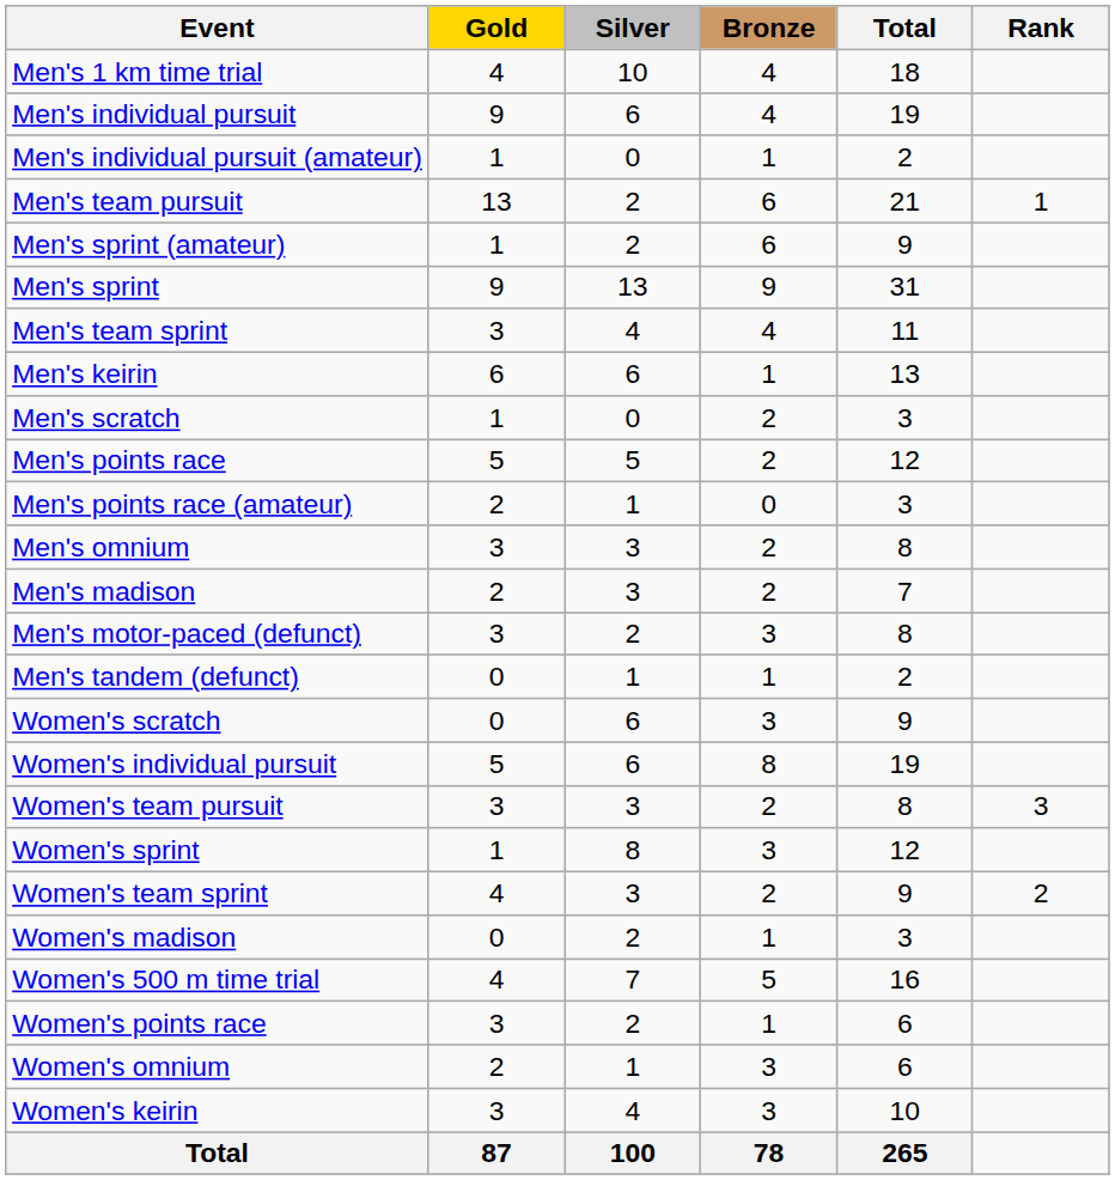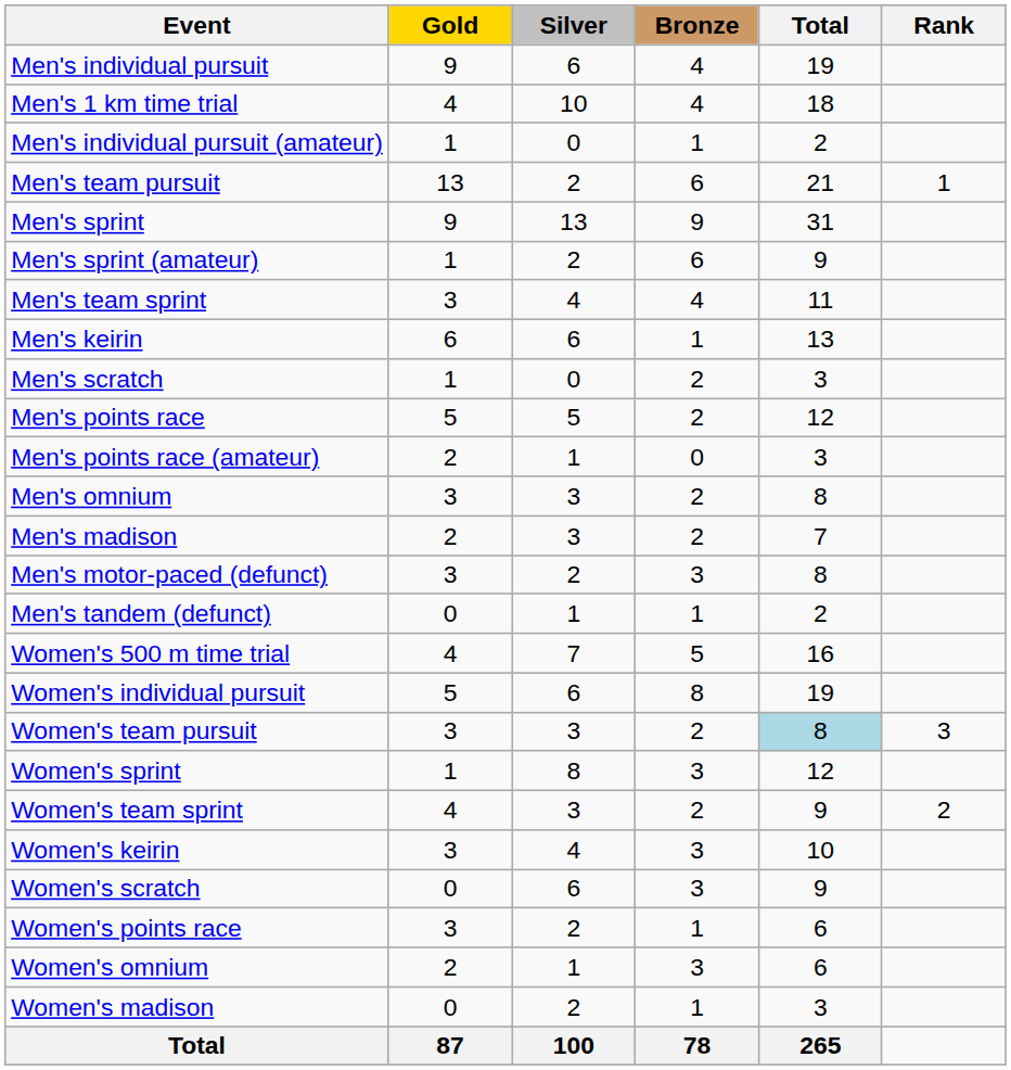rows swapped: Men's 1 km time trial <-> Men's individual pursuit
rows swapped: Men's sprint <-> Men's sprint (amateur)
rows swapped: Women's 500 m time trial <-> Women's scratch
Women's team pursuit | Total: no background -> lightblue background
rows swapped: Women's keirin <-> Women's madison
